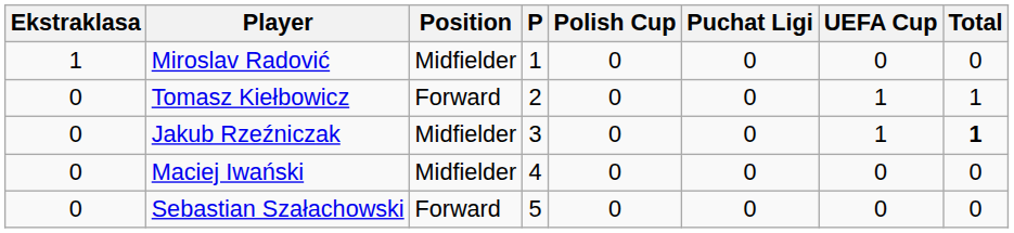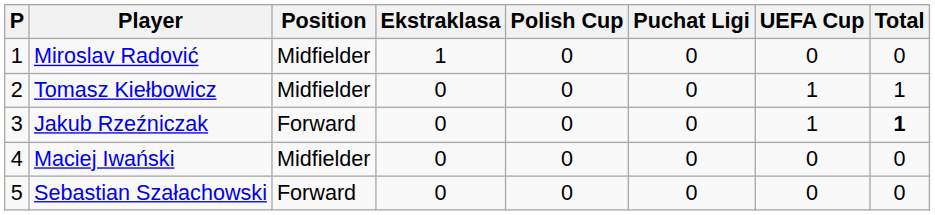columns swapped: P <-> Ekstraklasa
Tomasz Kiełbowicz | Position: Forward -> Midfielder
Jakub Rzeźniczak | Position: Midfielder -> Forward
